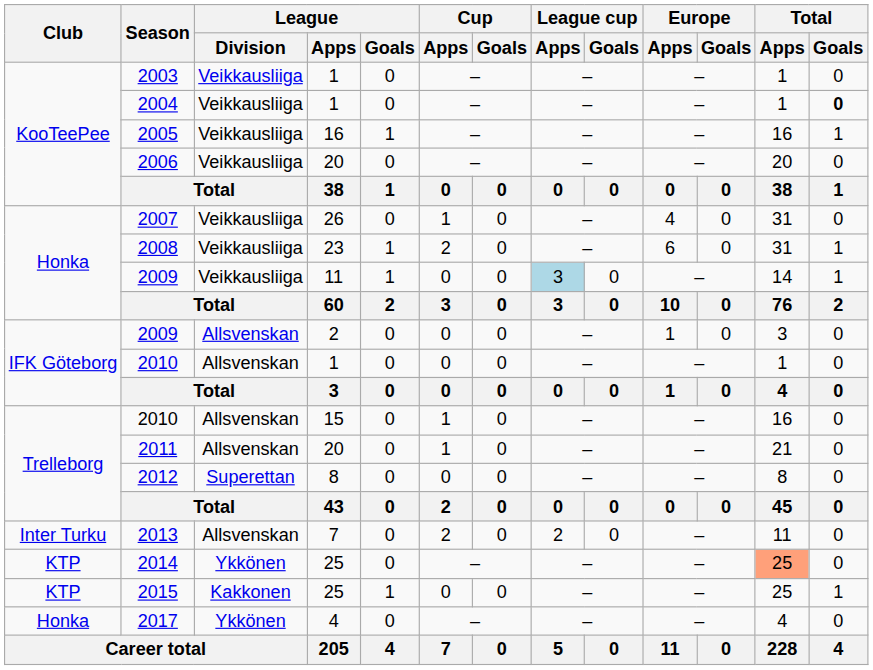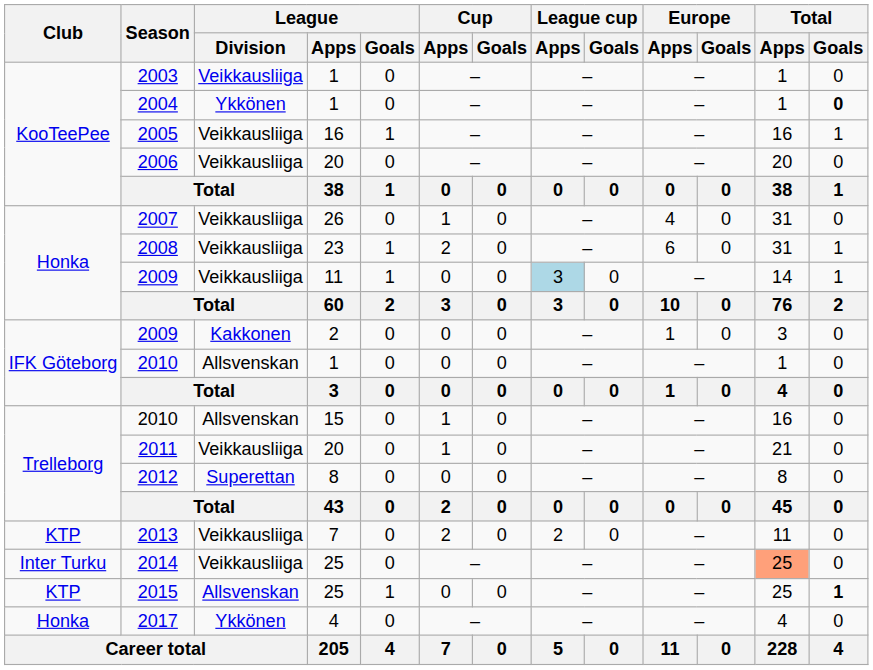2004 | League / Division: Veikkausliiga -> Ykkönen
2009 / 2 | League / Division: Allsvenskan -> Kakkonen
2011 | League / Division: Allsvenskan -> Veikkausliiga
2013 | Club: Inter Turku -> KTP
2013 | League / Division: Allsvenskan -> Veikkausliiga
2014 | Club: KTP -> Inter Turku
2014 | League / Division: Ykkönen -> Veikkausliiga
2015 | League / Division: Kakkonen -> Allsvenskan
2015 | Total / Goals: normal -> bold
